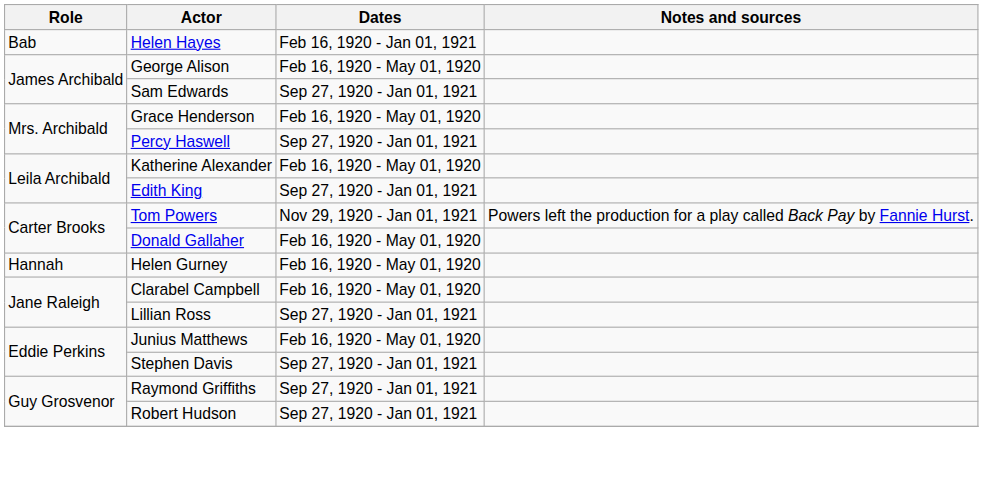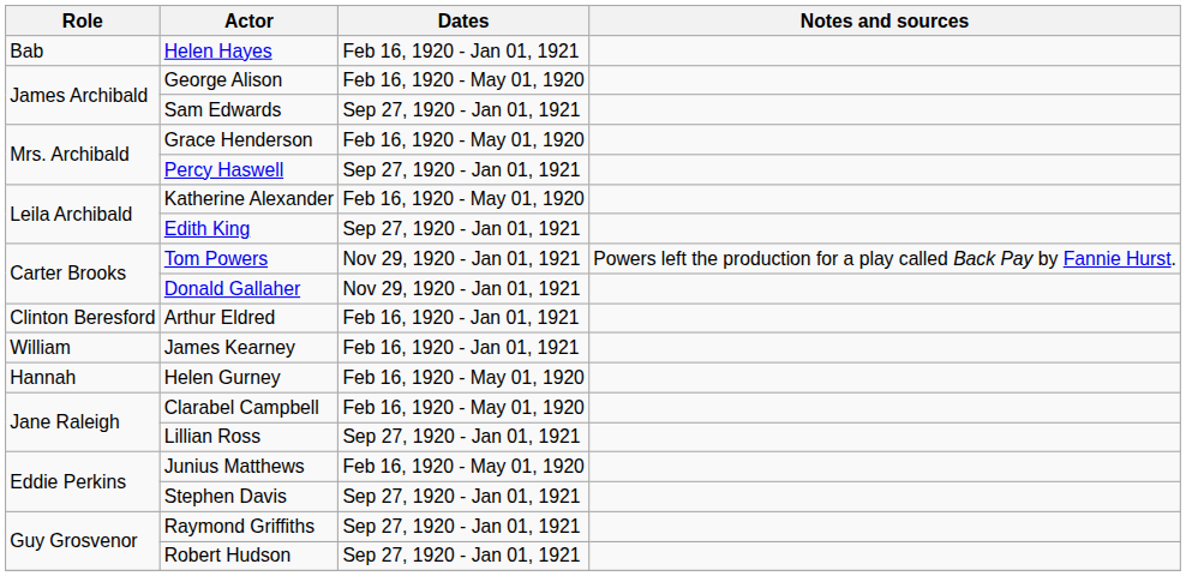Donald Gallaher | Dates: Feb 16, 1920 - May 01, 1920 -> Nov 29, 1920 - Jan 01, 1921
+ row: Clinton Beresford | Arthur Eldred | Feb 16, 1920 - Jan 01, 1921
+ row: William | James Kearney | Feb 16, 1920 - Jan 01, 1921
